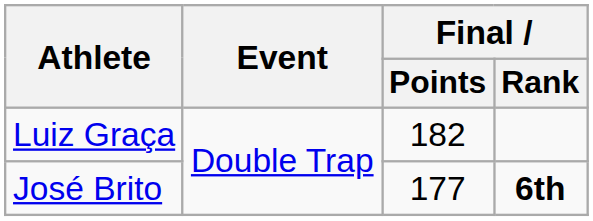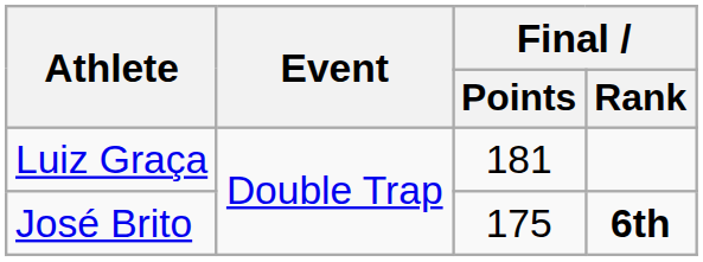Luiz Graça | Final / Points: 182 -> 181
José Brito | Final / Points: 177 -> 175
